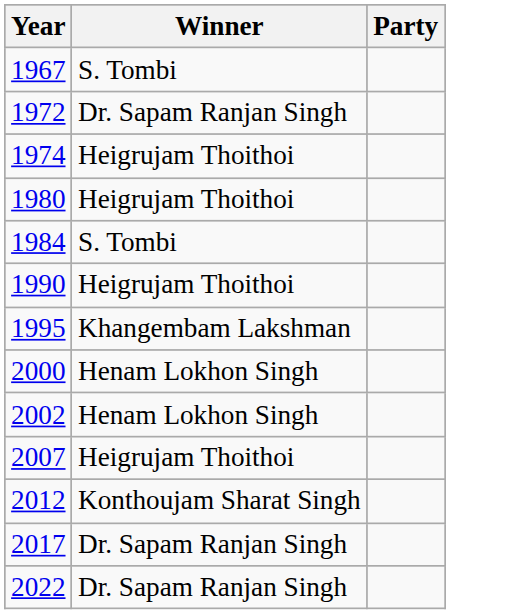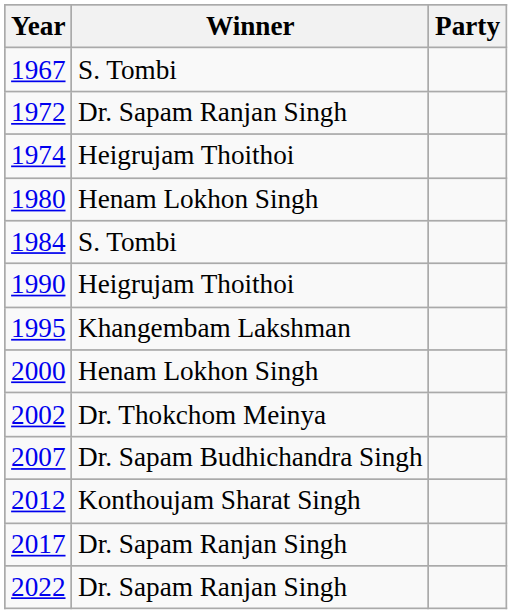1980 | Winner: Heigrujam Thoithoi -> Henam Lokhon Singh
2002 | Winner: Henam Lokhon Singh -> Dr. Thokchom Meinya
2007 | Winner: Heigrujam Thoithoi -> Dr. Sapam Budhichandra Singh
